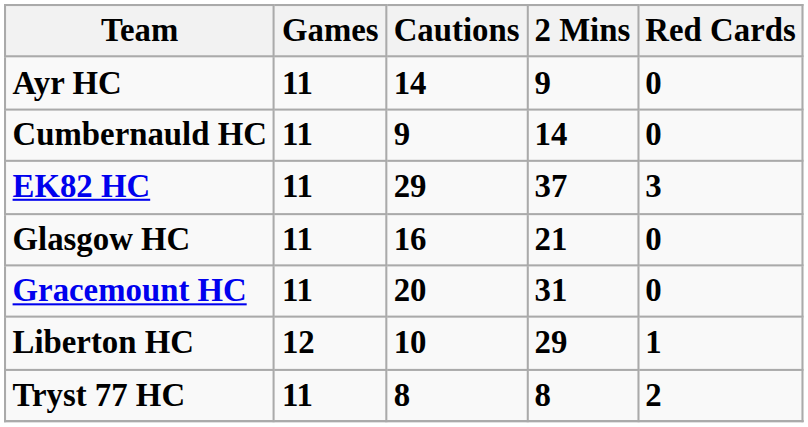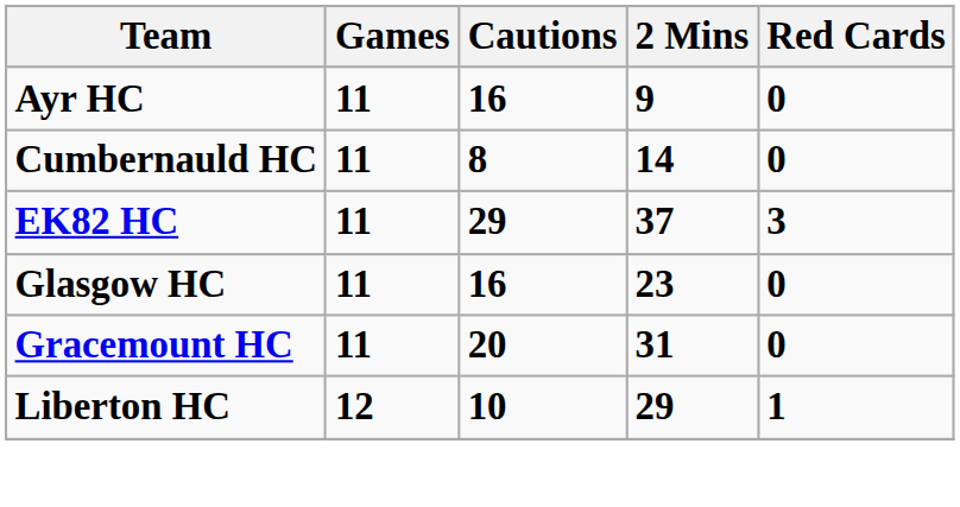Ayr HC | Cautions: 14 -> 16
Cumbernauld HC | Cautions: 9 -> 8
Glasgow HC | 2 Mins: 21 -> 23
- row: Tryst 77 HC | 11 | 8 | 8 | 2
